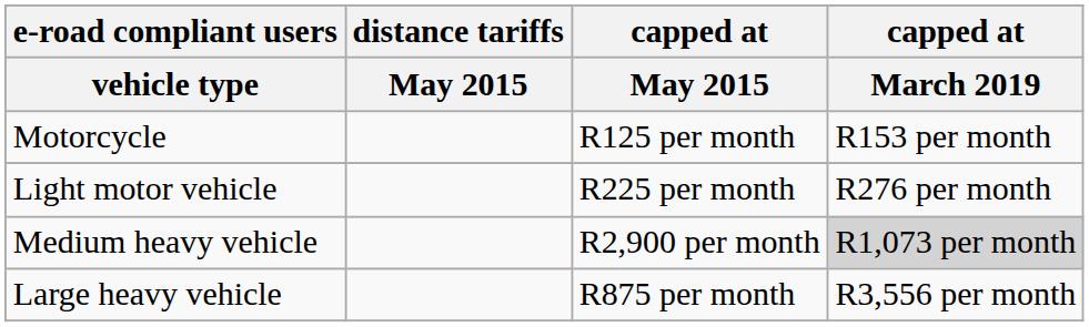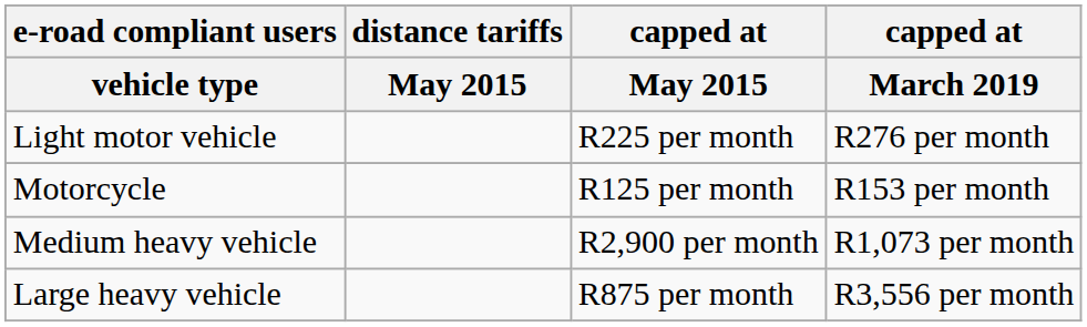rows swapped: Motorcycle <-> Light motor vehicle
Medium heavy vehicle | capped at / March 2019: lightgrey background -> no background
